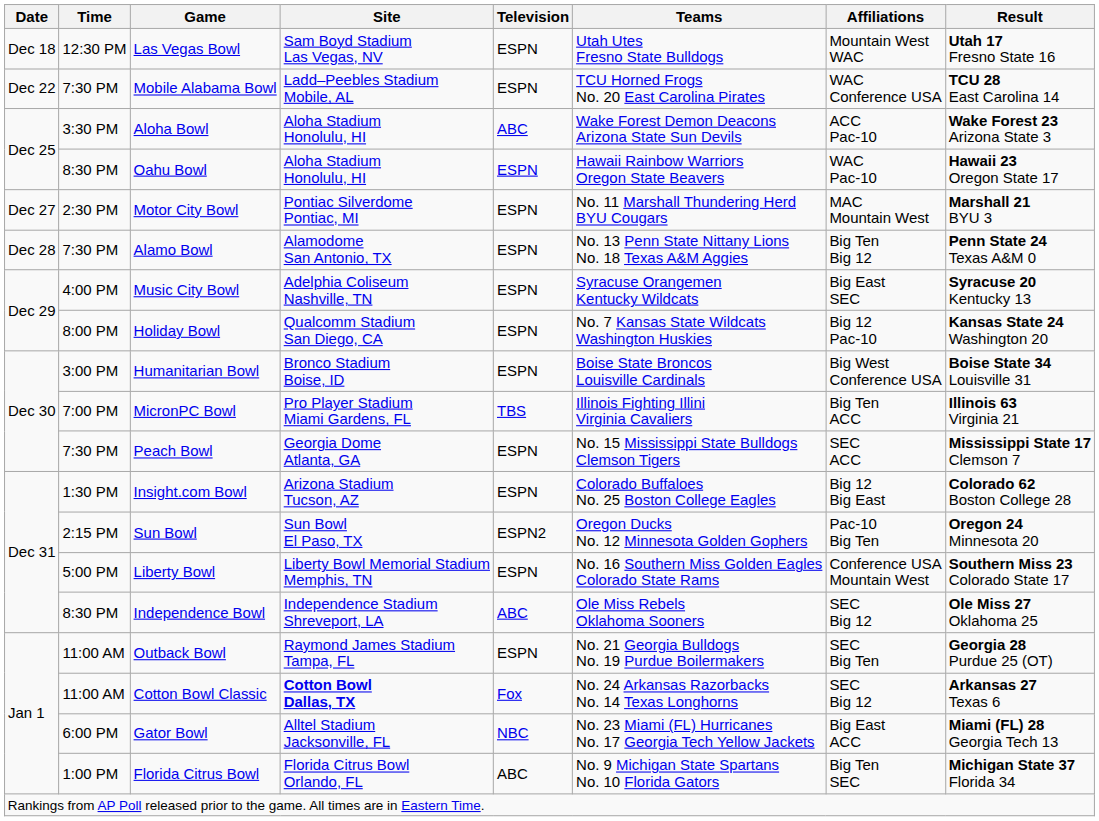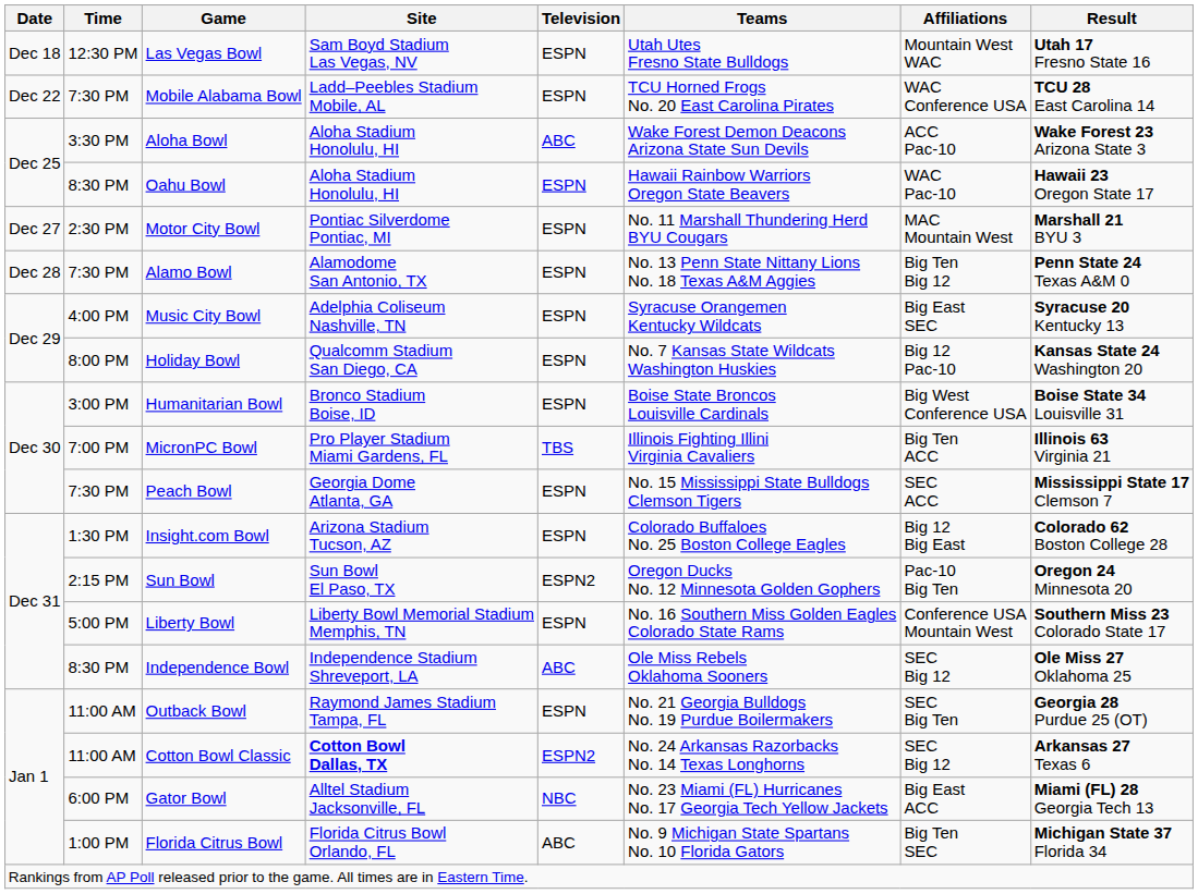Cotton Bowl Classic | Television: Fox -> ESPN2
